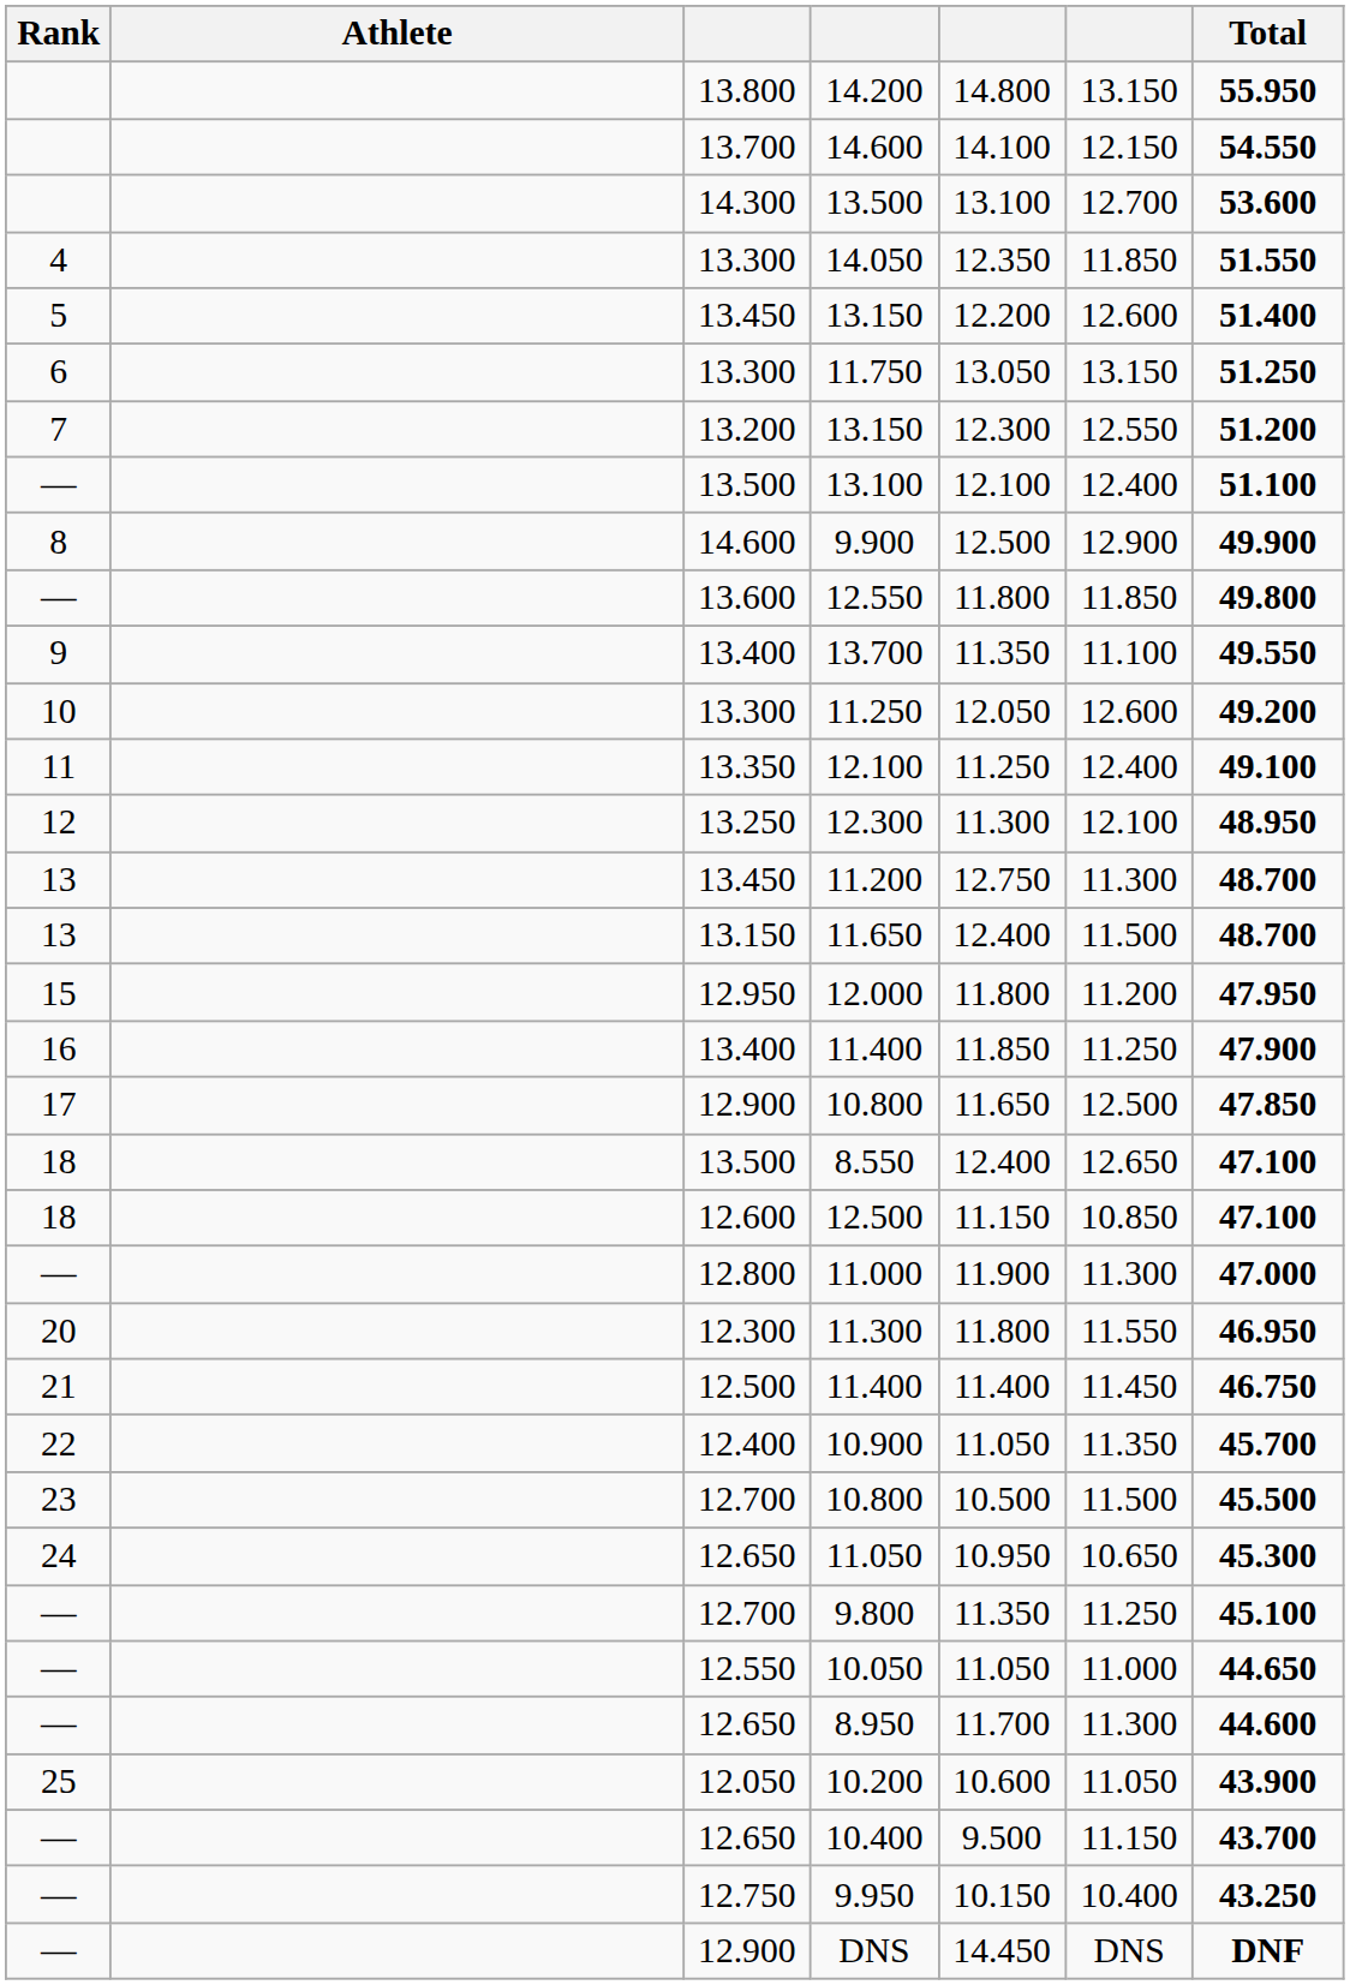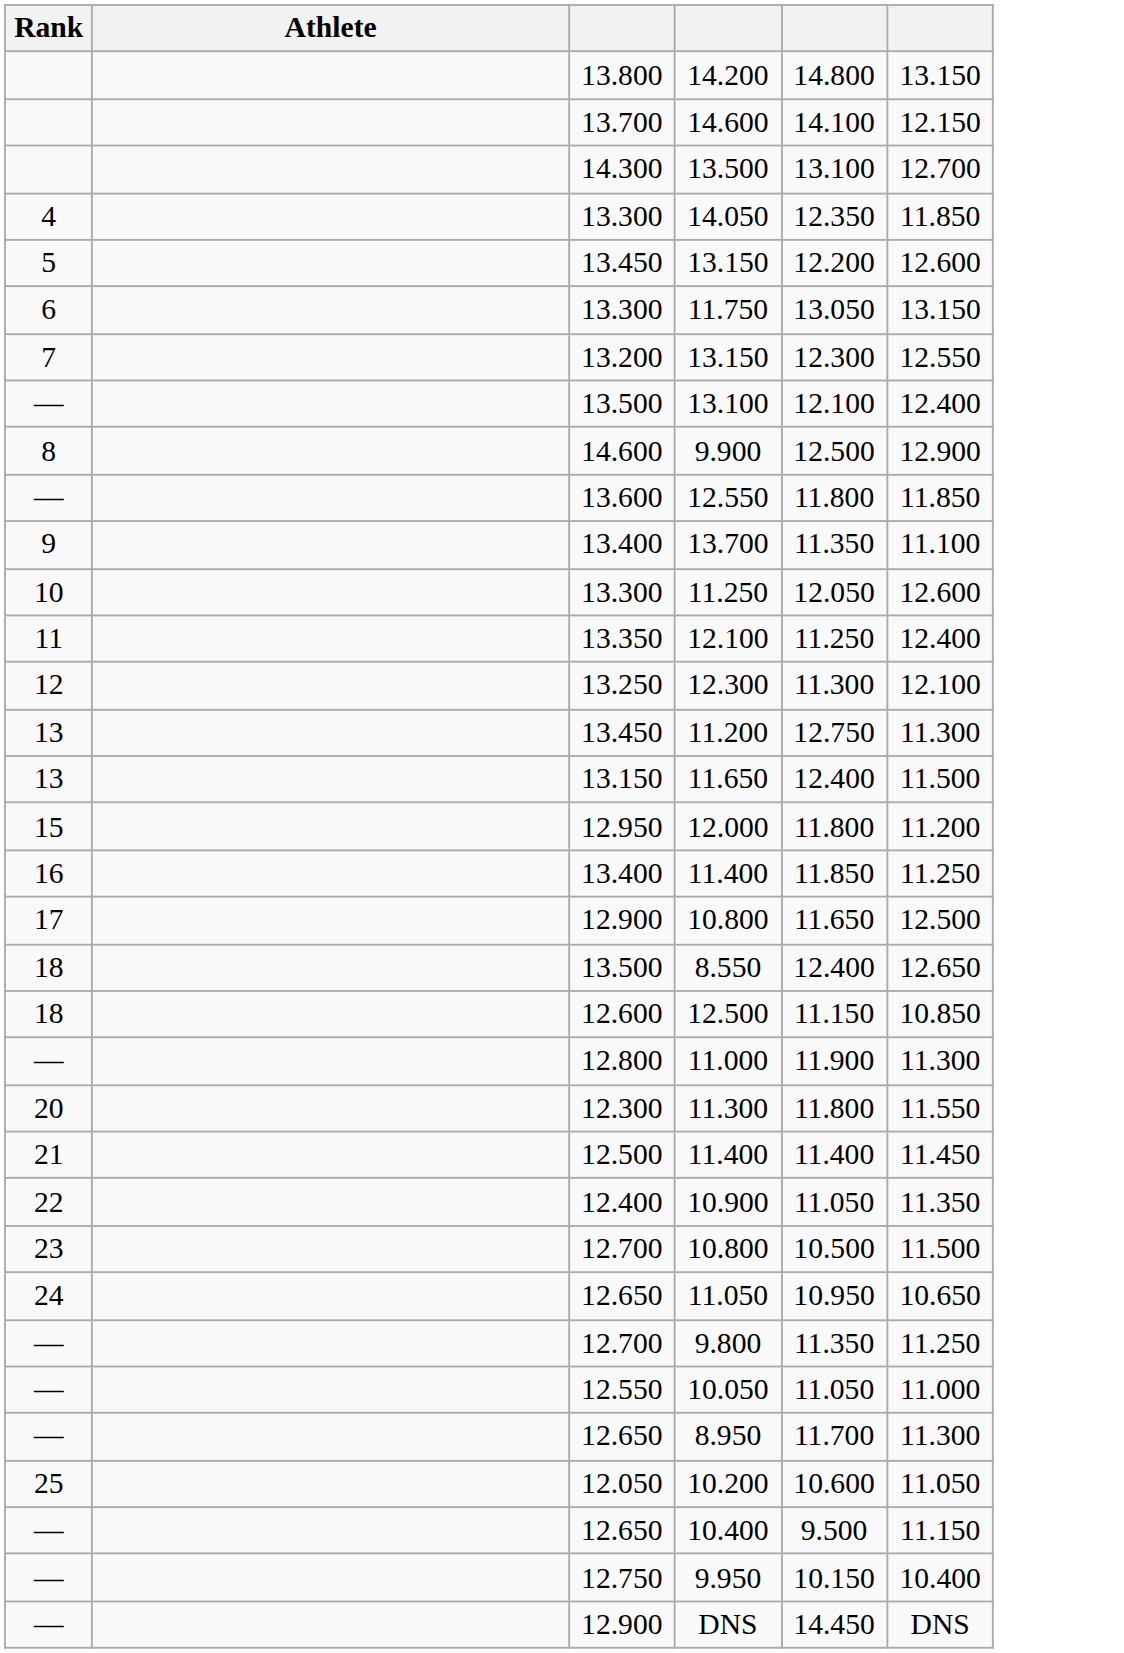- column: Total | 55.950 | 54.550 | 53.600 | 51.550 | 51.400 | 51.250 | 51.200 | 51.100 | 49.900 | 49.800 | 49.550 | 49.200 | 49.100 | 48.950 | 48.700 | 48.700 | 47.950 | 47.900 | 47.850 | 47.100 | 47.100 | 47.000 | 46.950 | 46.750 | 45.700 | 45.500 | 45.300 | 45.100 | 44.650 | 44.600 | 43.900 | 43.700 | 43.250 | DNF
